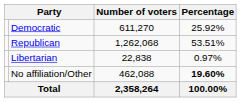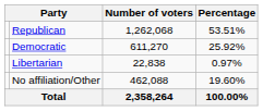rows swapped: Republican <-> Democratic
No affiliation/Other | Percentage: bold -> normal
